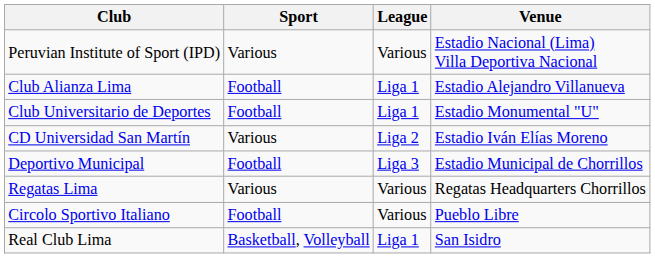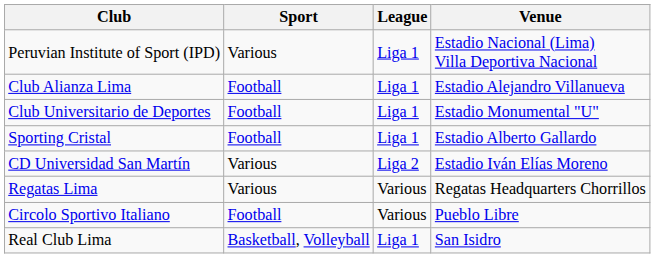Peruvian Institute of Sport (IPD) | League: Various -> Liga 1
+ row: Sporting Cristal | Football | Liga 1 | Estadio Alberto Gallardo
- row: Deportivo Municipal | Football | Liga 3 | Estadio Municipal de Chorrillos
